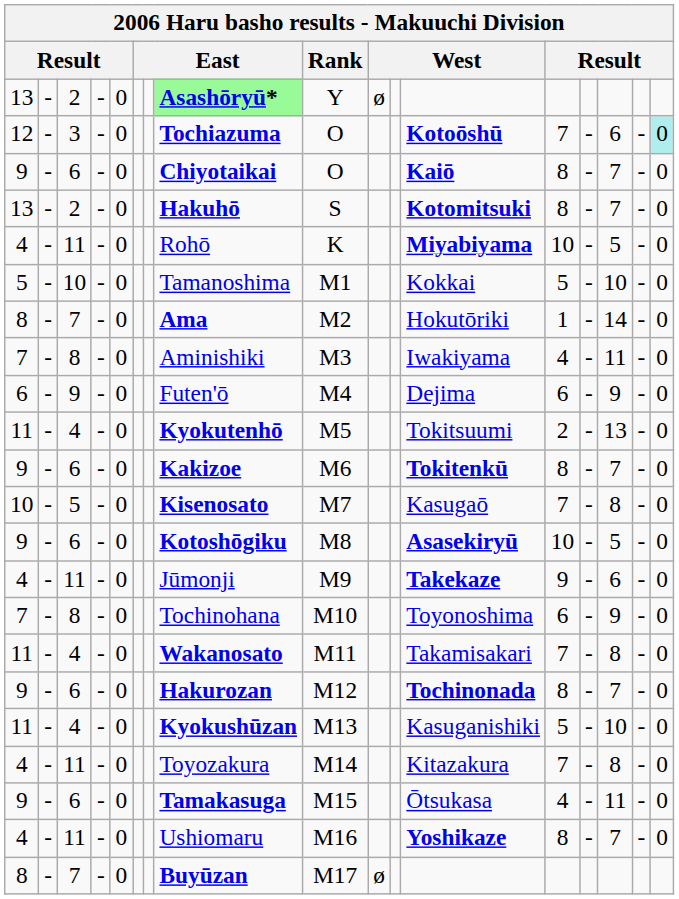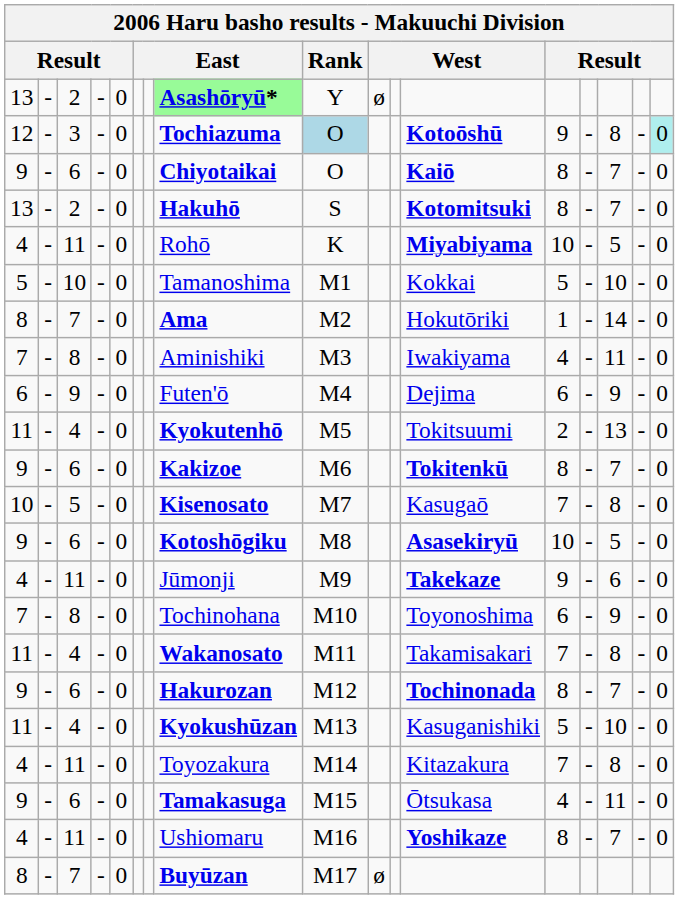12 | Rank: no background -> lightblue background
12 | column 13: 7 -> 9
12 | column 15: 6 -> 8
